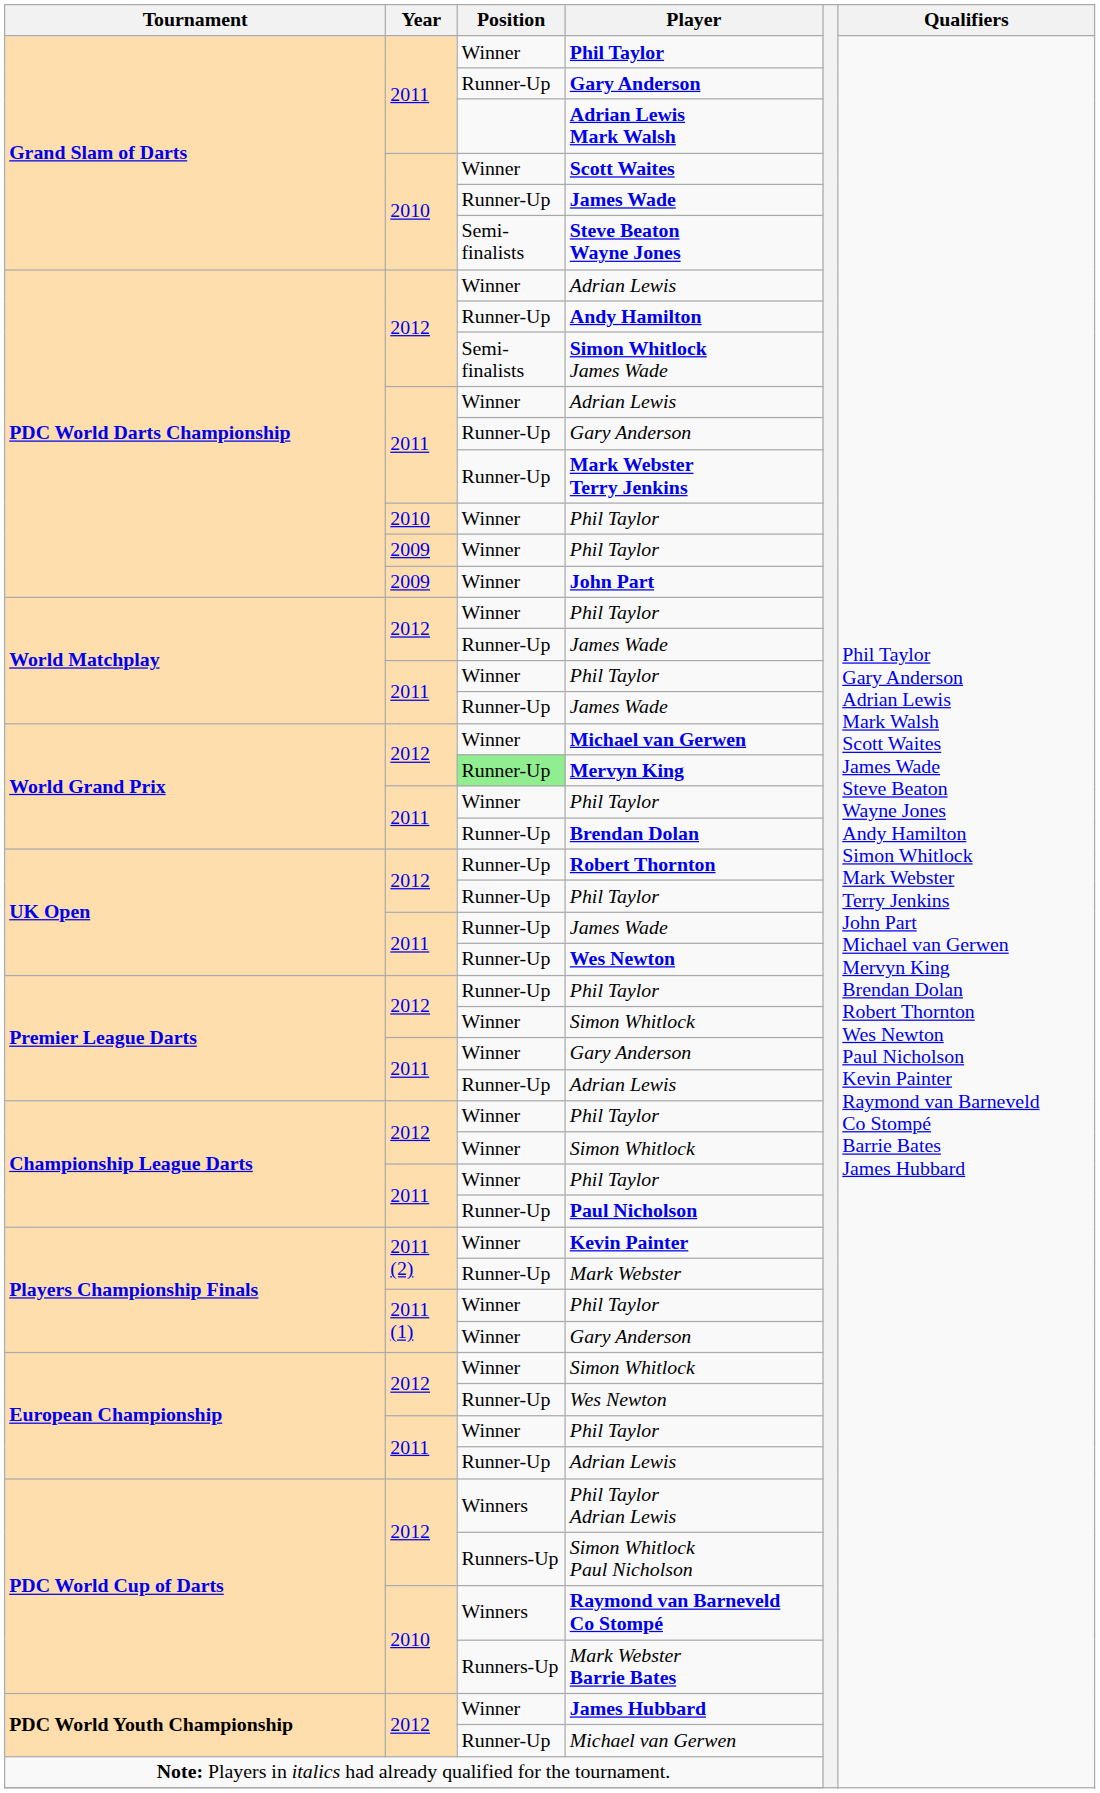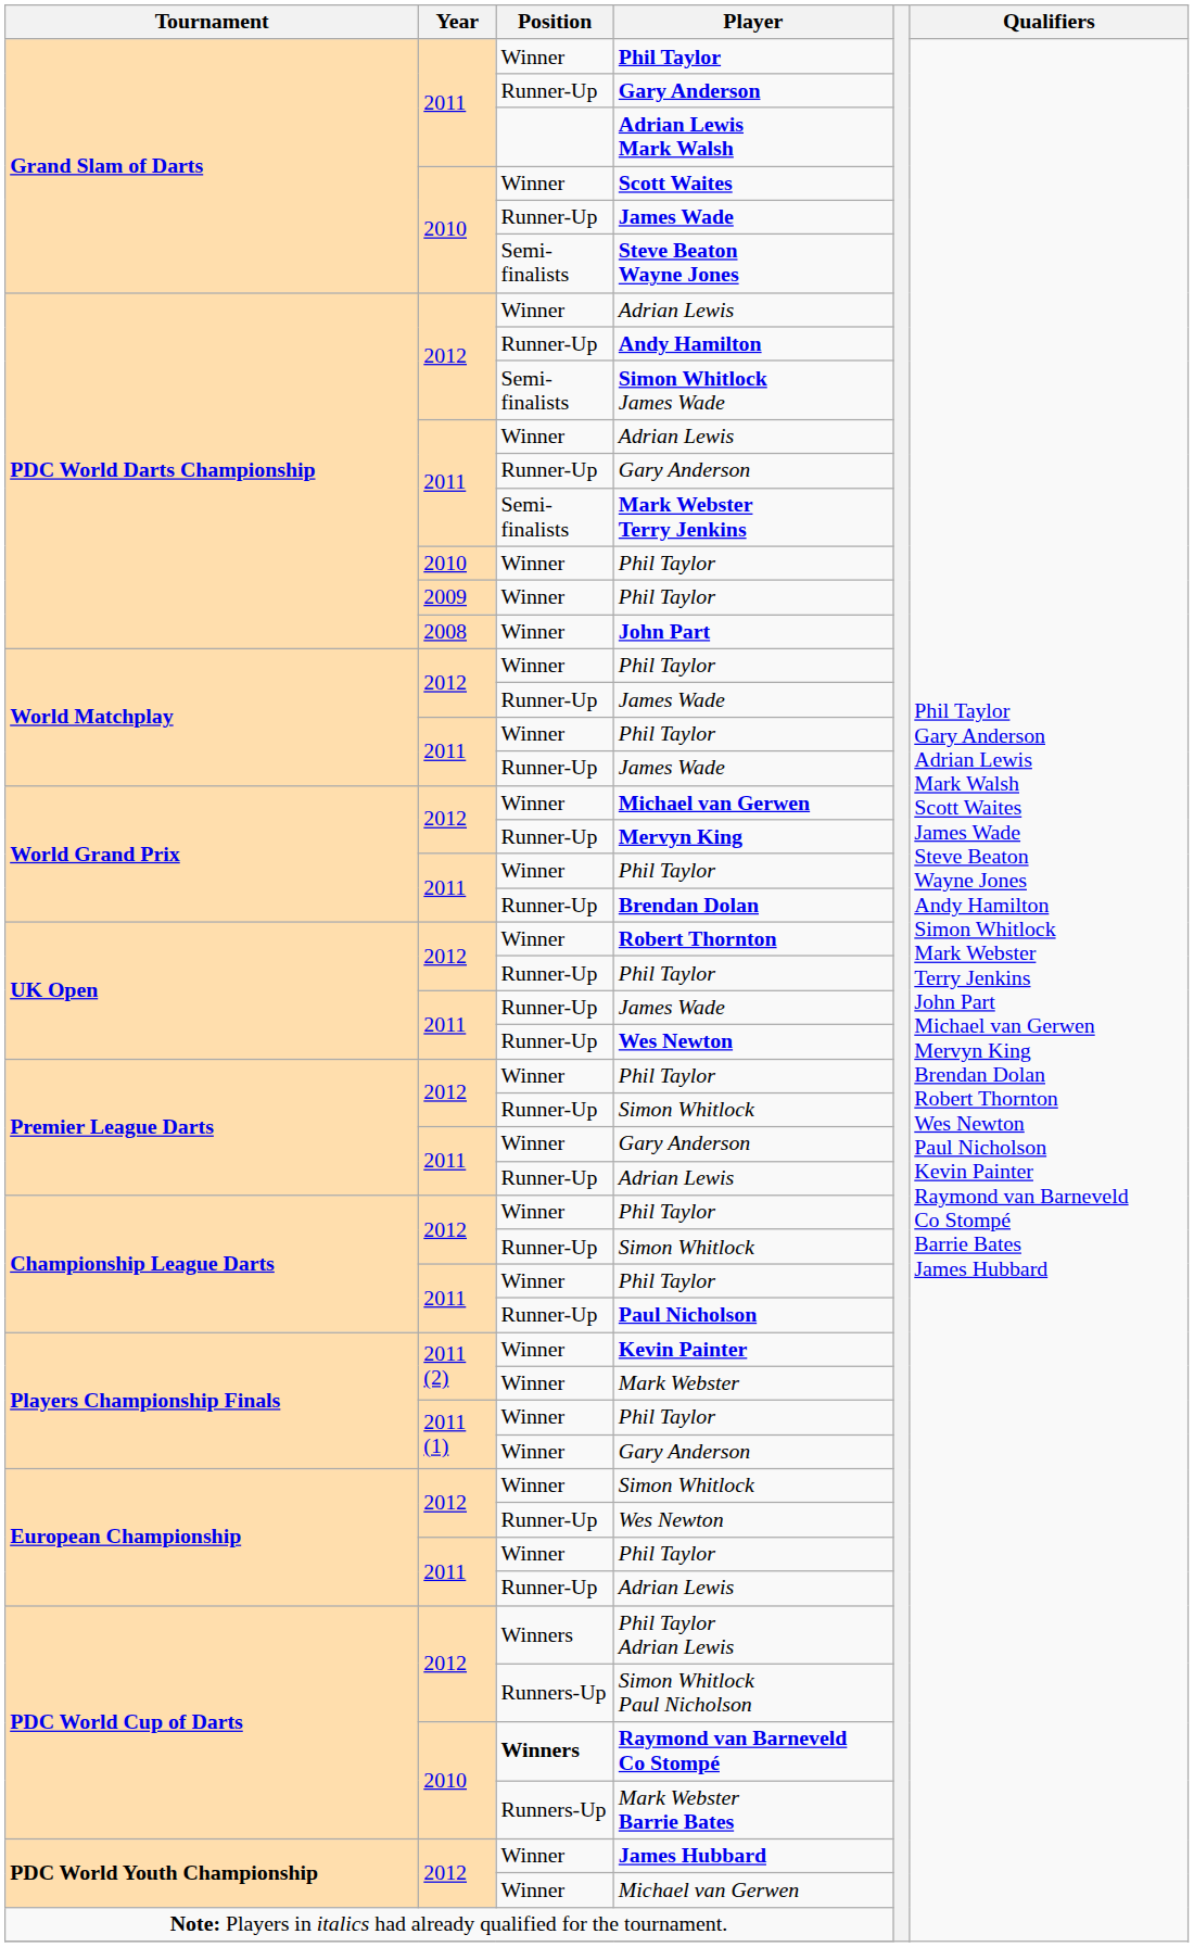Mark Webster Terry Jenkins | Position: Runner-Up -> Semi-finalists
John Part | Year: 2009 -> 2008
Mervyn King | Position: lightgreen background -> no background
Robert Thornton | Position: Runner-Up -> Winner
Premier League Darts / Phil Taylor | Position: Runner-Up -> Winner
Premier League Darts / Simon Whitlock | Position: Winner -> Runner-Up
Championship League Darts / Simon Whitlock | Position: Winner -> Runner-Up
Mark Webster | Position: Runner-Up -> Winner
Raymond van Barneveld Co Stompé | Position: normal -> bold
PDC World Youth Championship / Michael van Gerwen | Position: Runner-Up -> Winner
